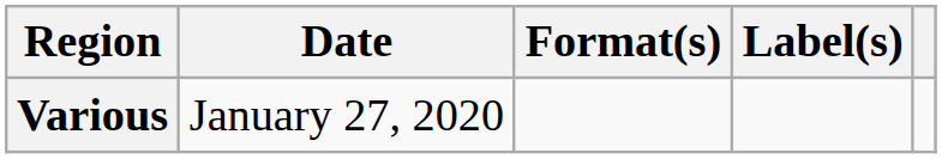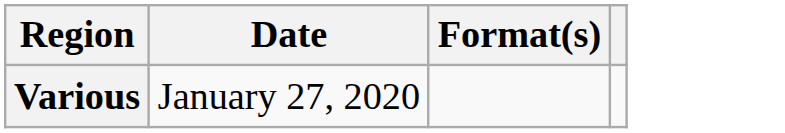- column: Label(s)
